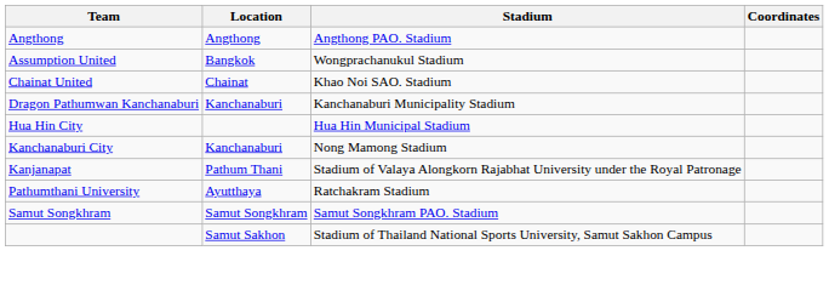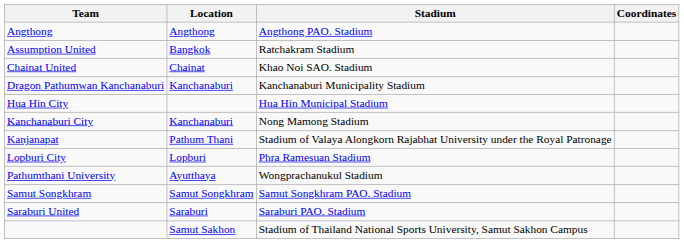Assumption United | Stadium: Wongprachanukul Stadium -> Ratchakram Stadium
+ row: Lopburi City | Lopburi | Phra Ramesuan Stadium
Pathumthani University | Stadium: Ratchakram Stadium -> Wongprachanukul Stadium
+ row: Saraburi United | Saraburi | Saraburi PAO. Stadium
